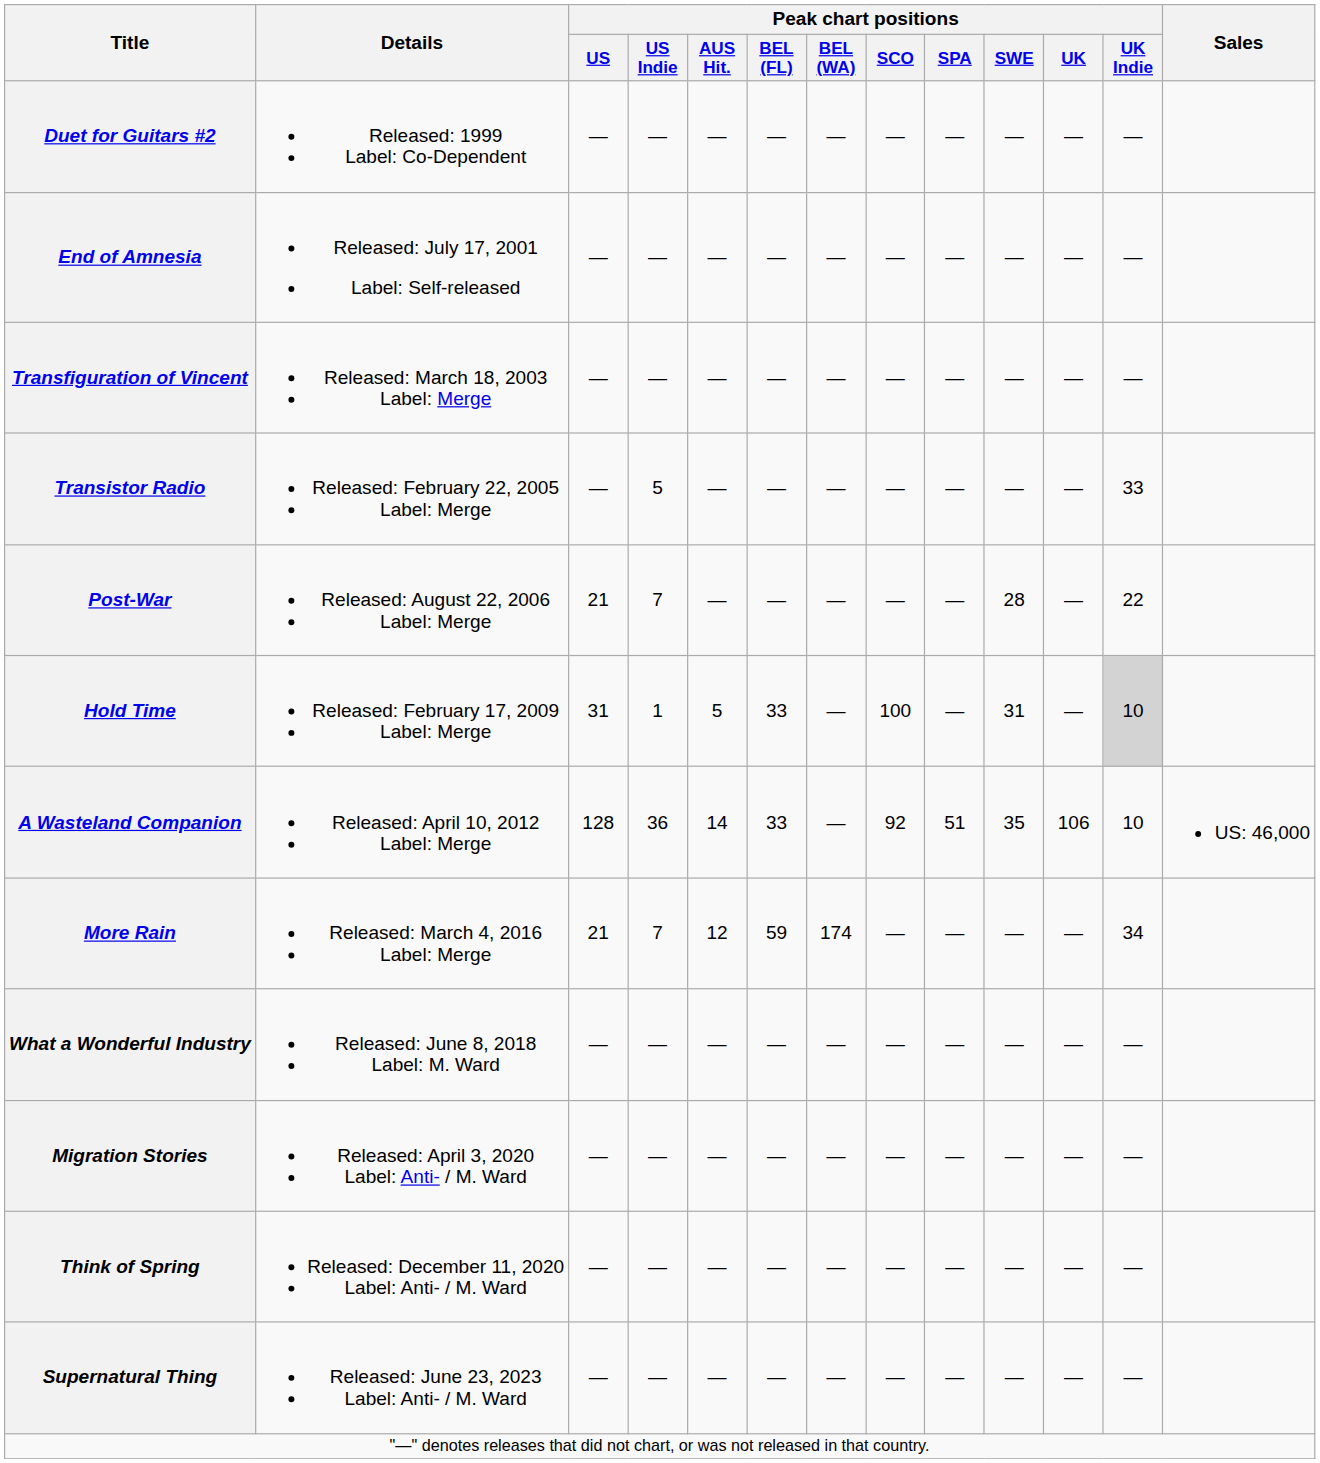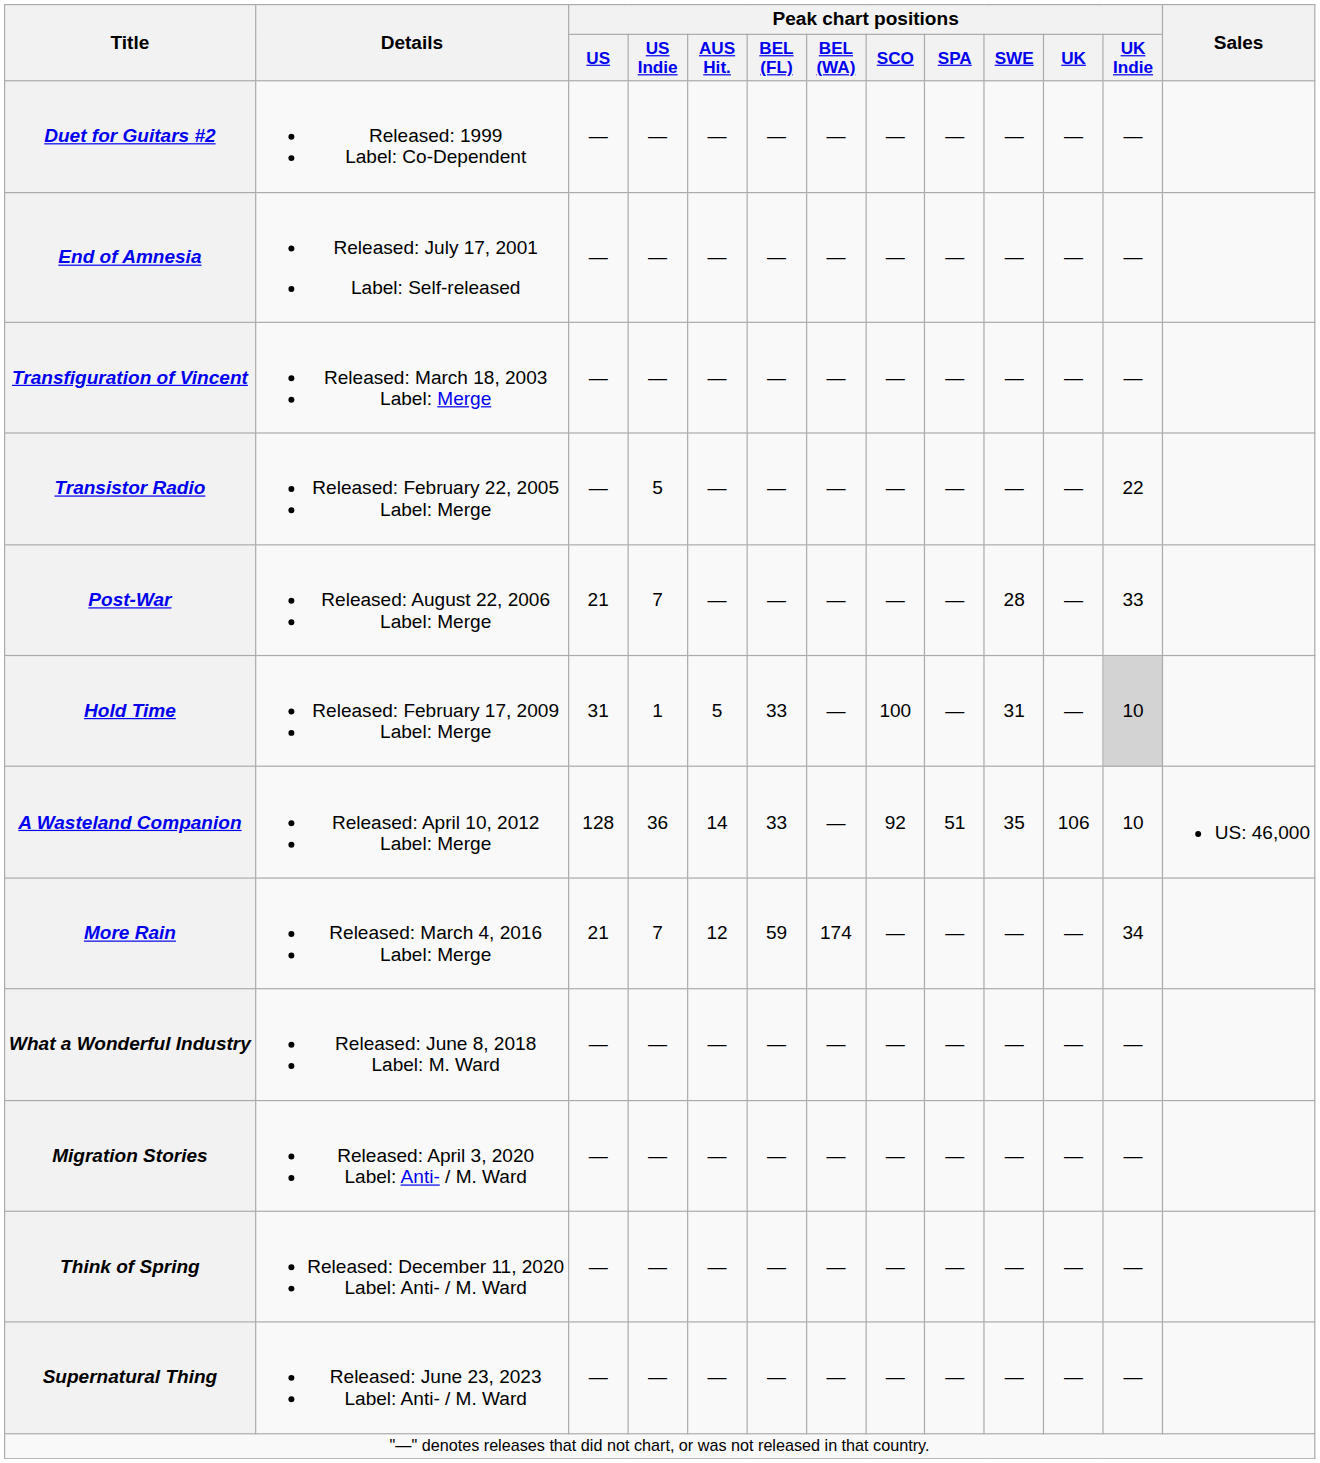Transistor Radio | Peak chart positions / UK Indie: 33 -> 22
Post-War | Peak chart positions / UK Indie: 22 -> 33
